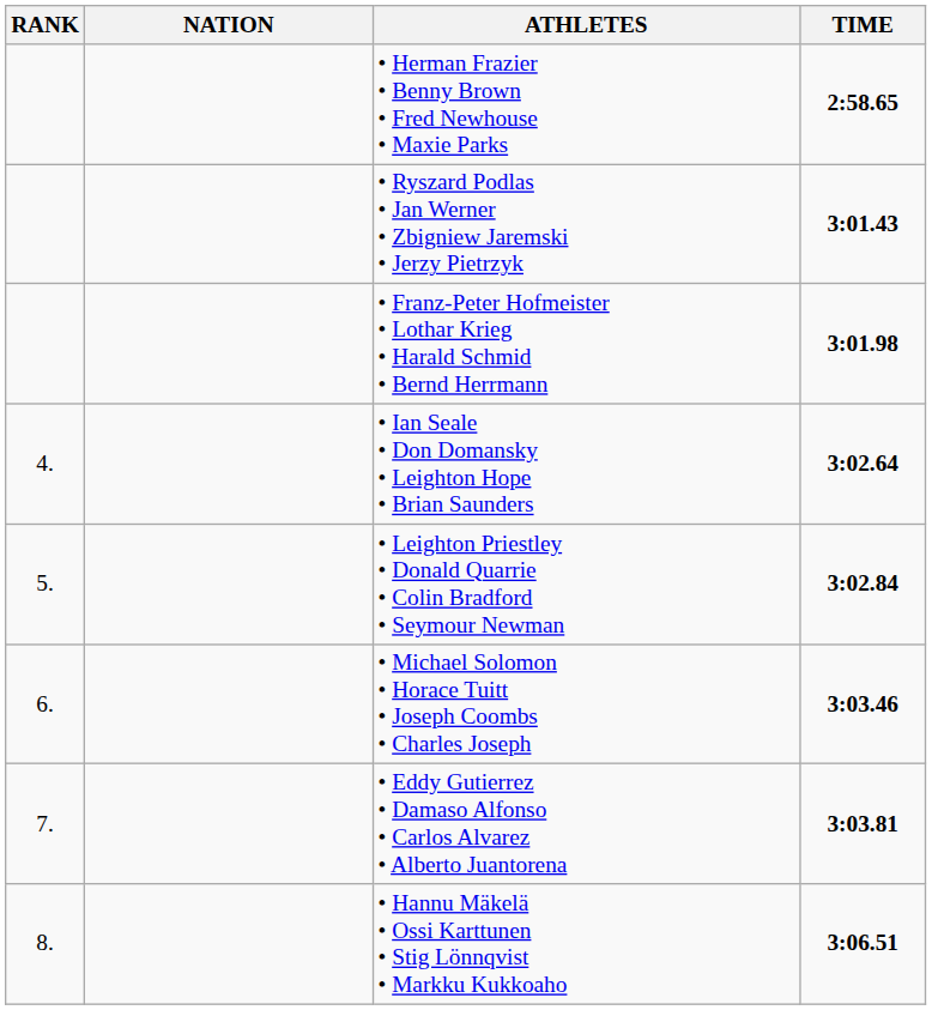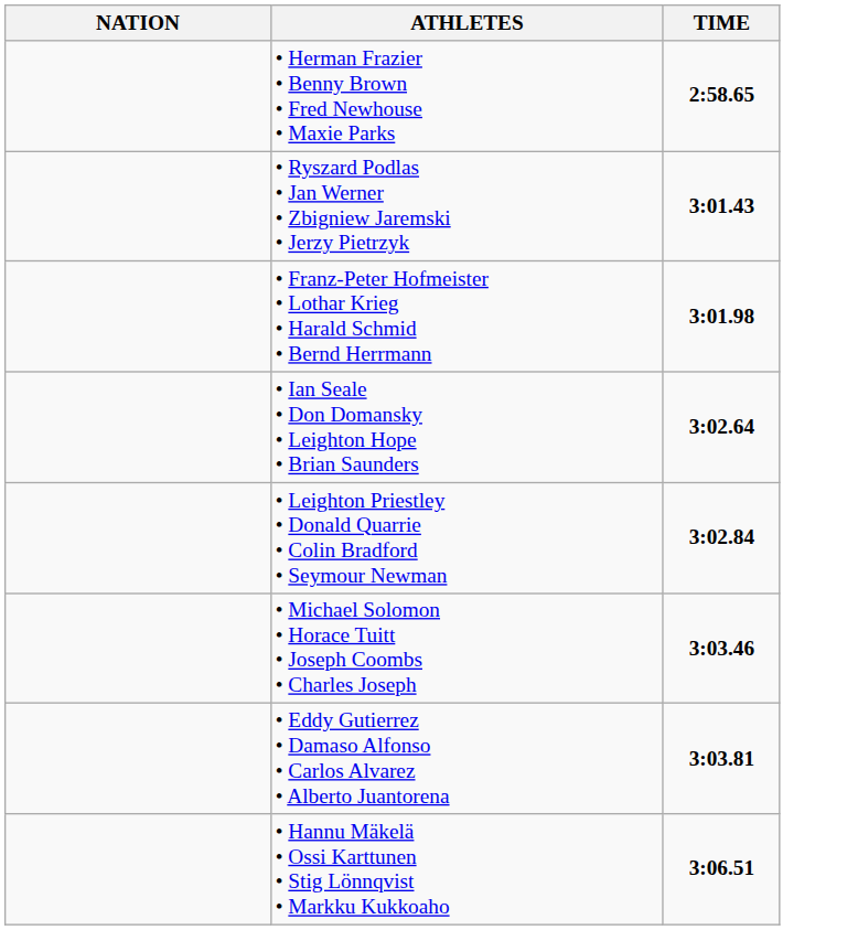- column: RANK | 4. | 5. | 6. | 7. | 8.
